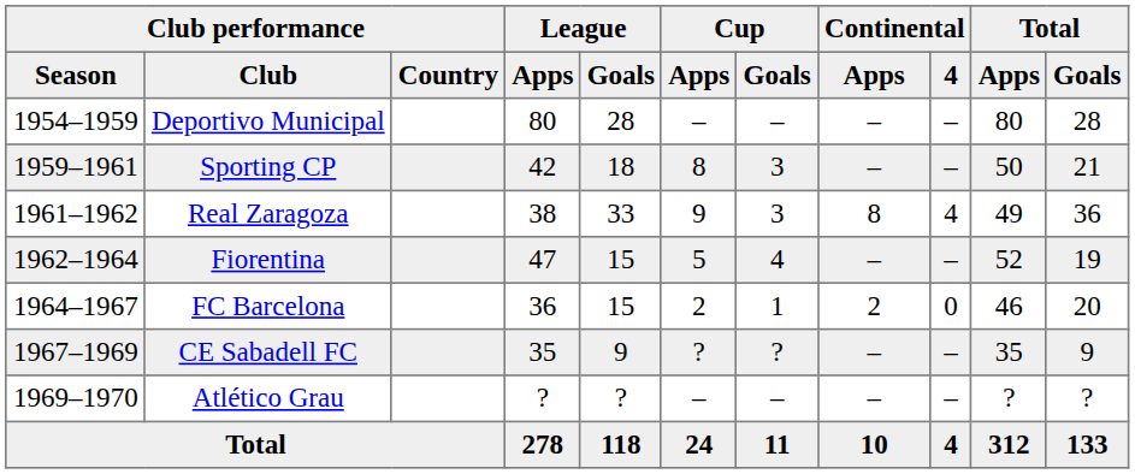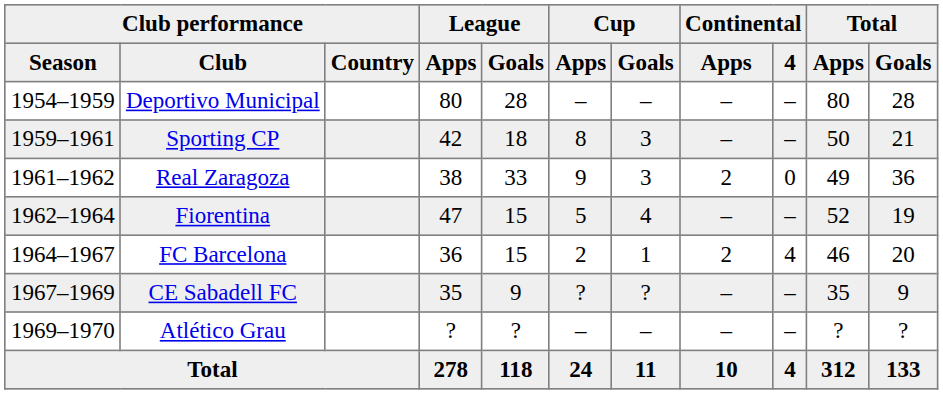Real Zaragoza | column 8: 8 -> 2
Real Zaragoza | column 9: 4 -> 0
FC Barcelona | column 9: 0 -> 4
